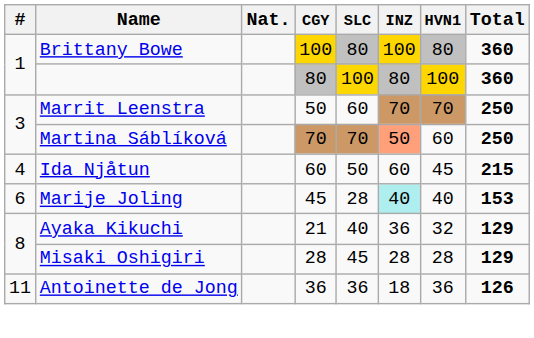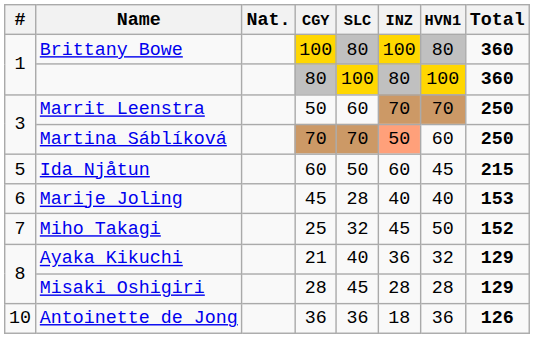Ida Njåtun | #: 4 -> 5
Marije Joling | INZ: paleturquoise background -> no background
+ row: 7 | Miho Takagi | 25 | 32 | 45 | 50 | 152
Antoinette de Jong | #: 11 -> 10
